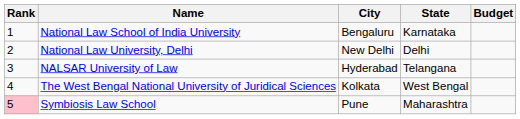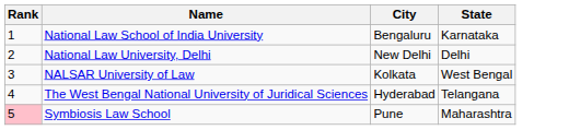- column: Budget
NALSAR University of Law | City: Hyderabad -> Kolkata
NALSAR University of Law | State: Telangana -> West Bengal
The West Bengal National University of Juridical Sciences | City: Kolkata -> Hyderabad
The West Bengal National University of Juridical Sciences | State: West Bengal -> Telangana
